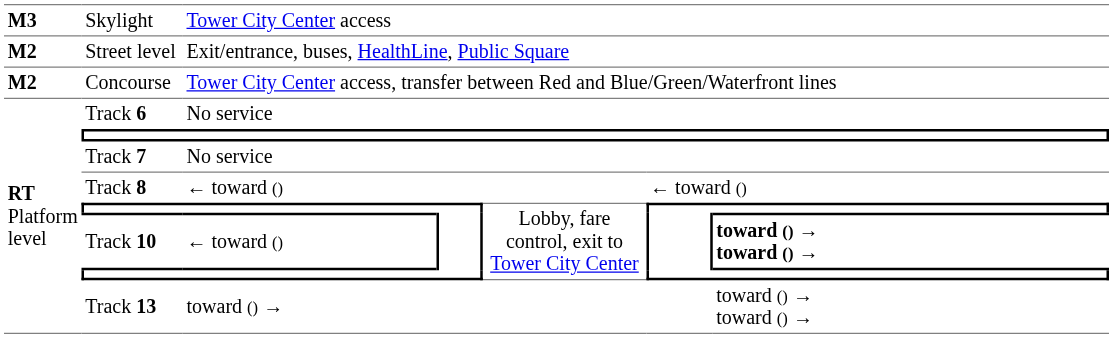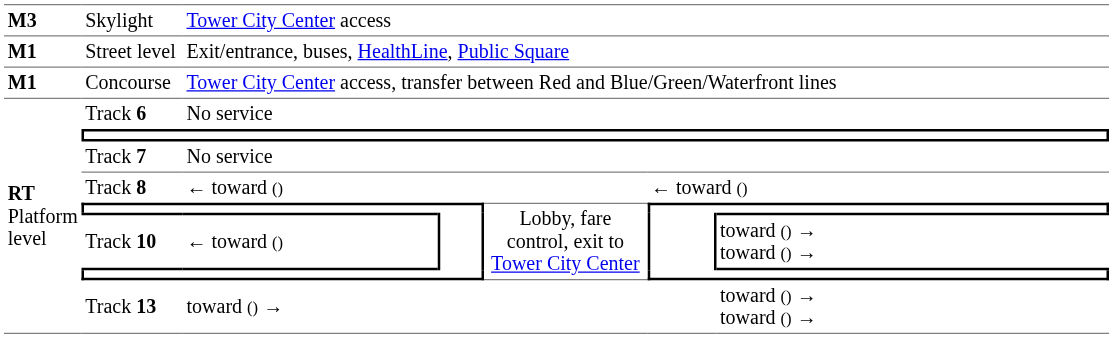Street level | column 1: M2 -> M1
Concourse | column 1: M2 -> M1
Track 10 | column 7: bold -> normal
